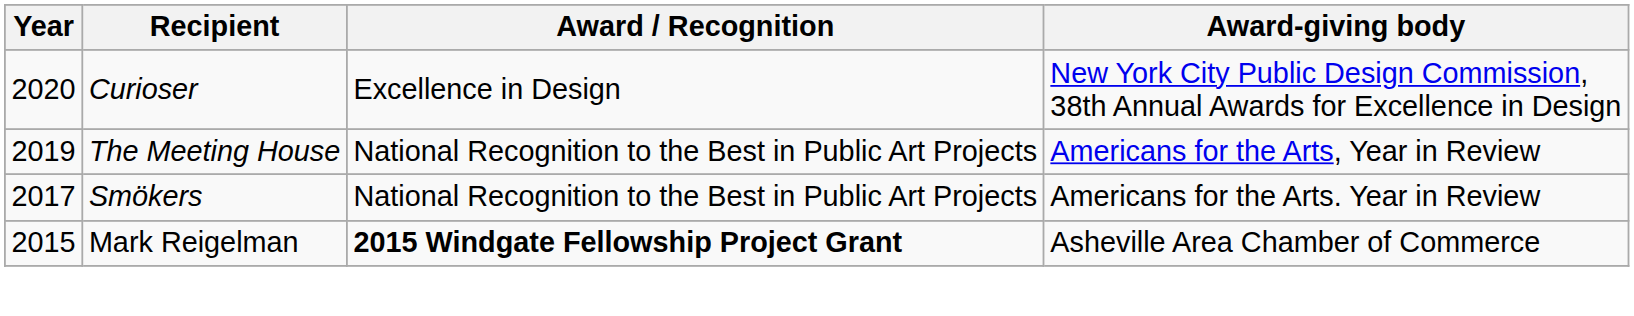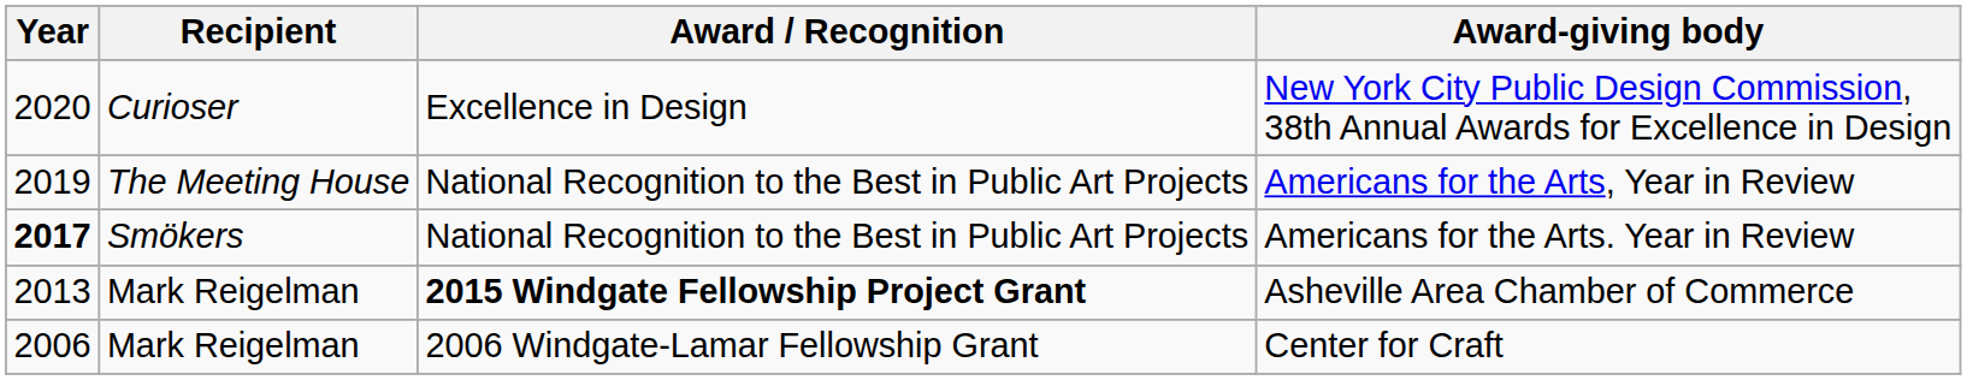Americans for the Arts. Year in Review | Year: normal -> bold
Asheville Area Chamber of Commerce | Year: 2015 -> 2013
+ row: 2006 | Mark Reigelman | 2006 Windgate-Lamar Fellowship Grant | Center for Craft
